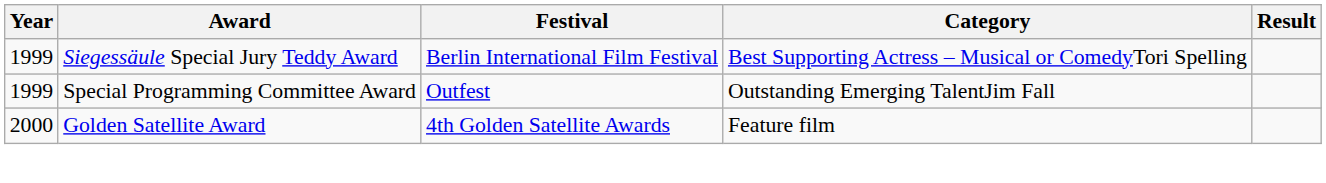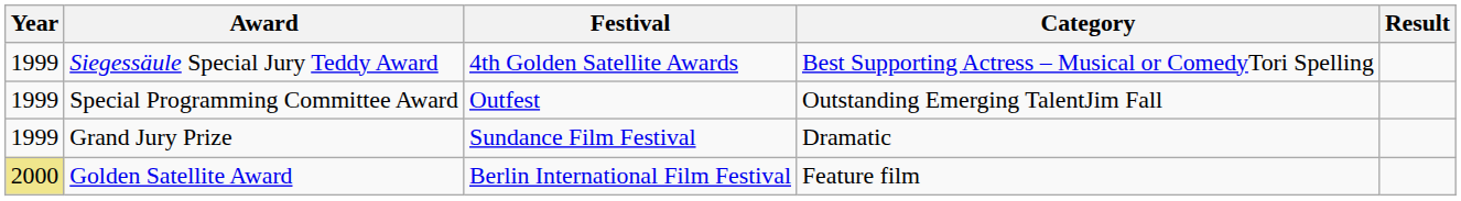Siegessäule Special Jury Teddy Award | Festival: Berlin International Film Festival -> 4th Golden Satellite Awards
+ row: 1999 | Grand Jury Prize | Sundance Film Festival | Dramatic
Golden Satellite Award | Year: no background -> khaki background
Golden Satellite Award | Festival: 4th Golden Satellite Awards -> Berlin International Film Festival
